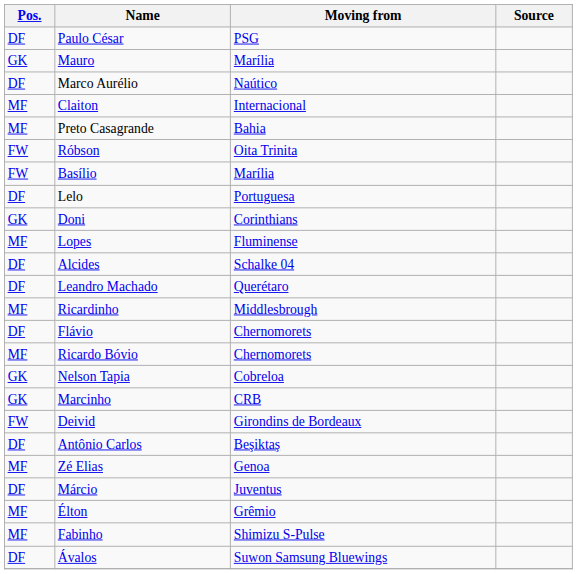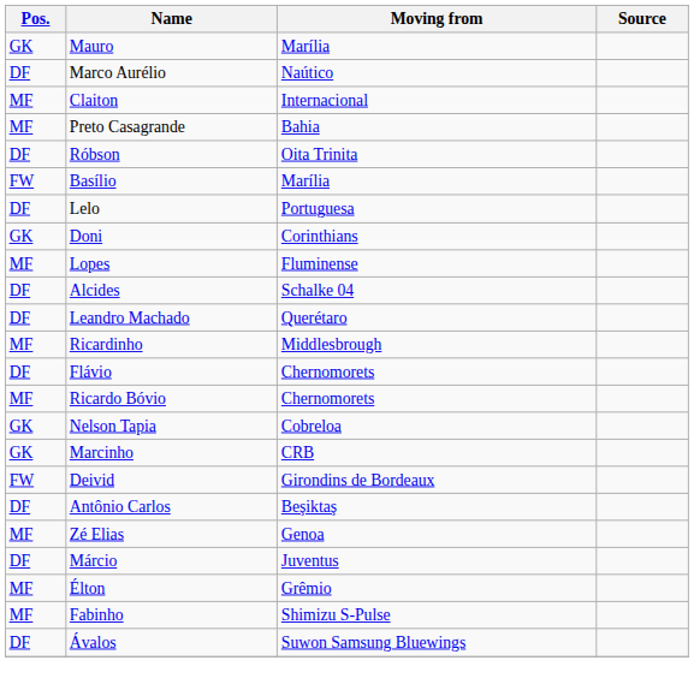- row: DF | Paulo César | PSG
Róbson | Pos.: FW -> DF
